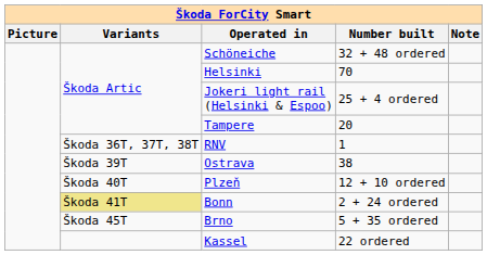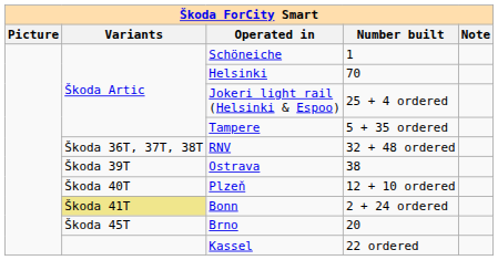Schöneiche | Number built: 32 + 48 ordered -> 1
Tampere | Number built: 20 -> 5 + 35 ordered
RNV | Number built: 1 -> 32 + 48 ordered
Brno | Number built: 5 + 35 ordered -> 20
